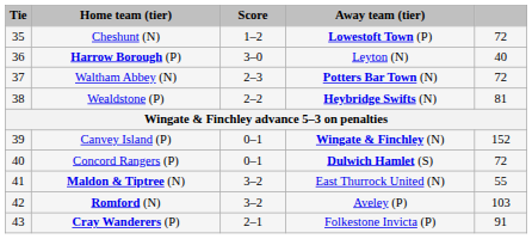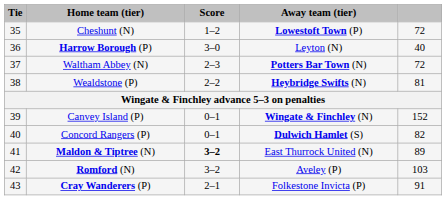Concord Rangers (P) | column 5: 72 -> 82
Maldon & Tiptree (N) | Score: normal -> bold
Maldon & Tiptree (N) | column 5: 55 -> 89
